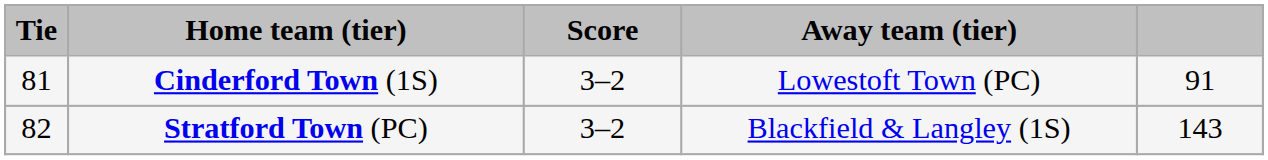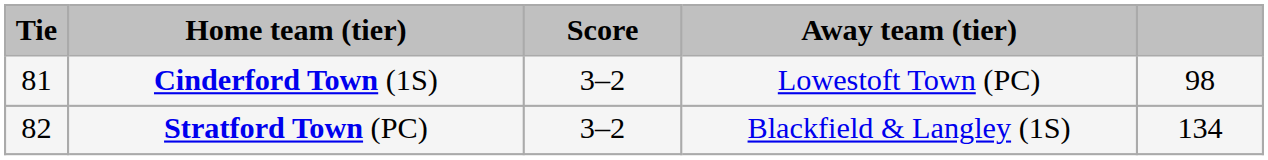Cinderford Town (1S) | column 5: 91 -> 98
Stratford Town (PC) | column 5: 143 -> 134
